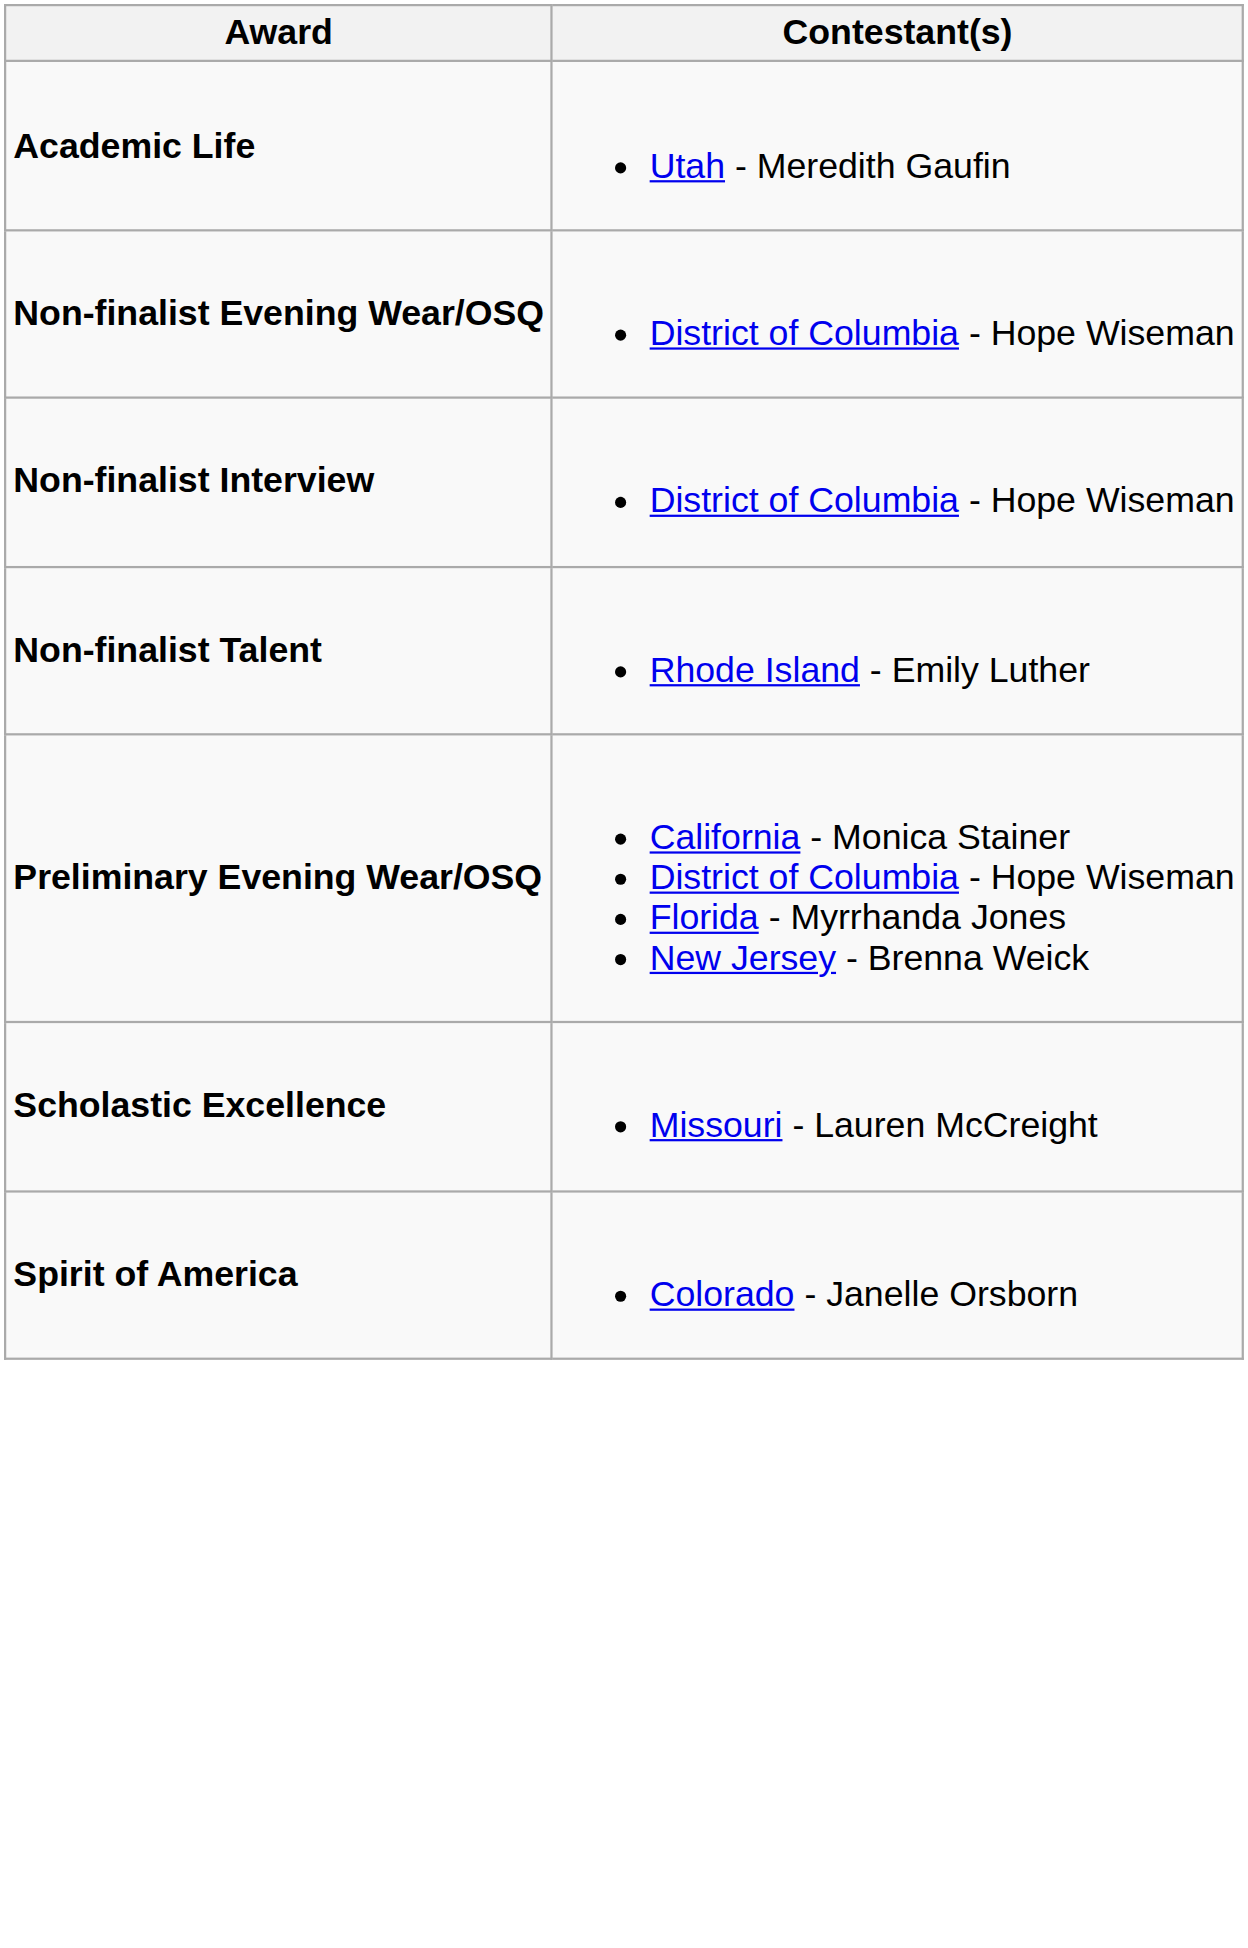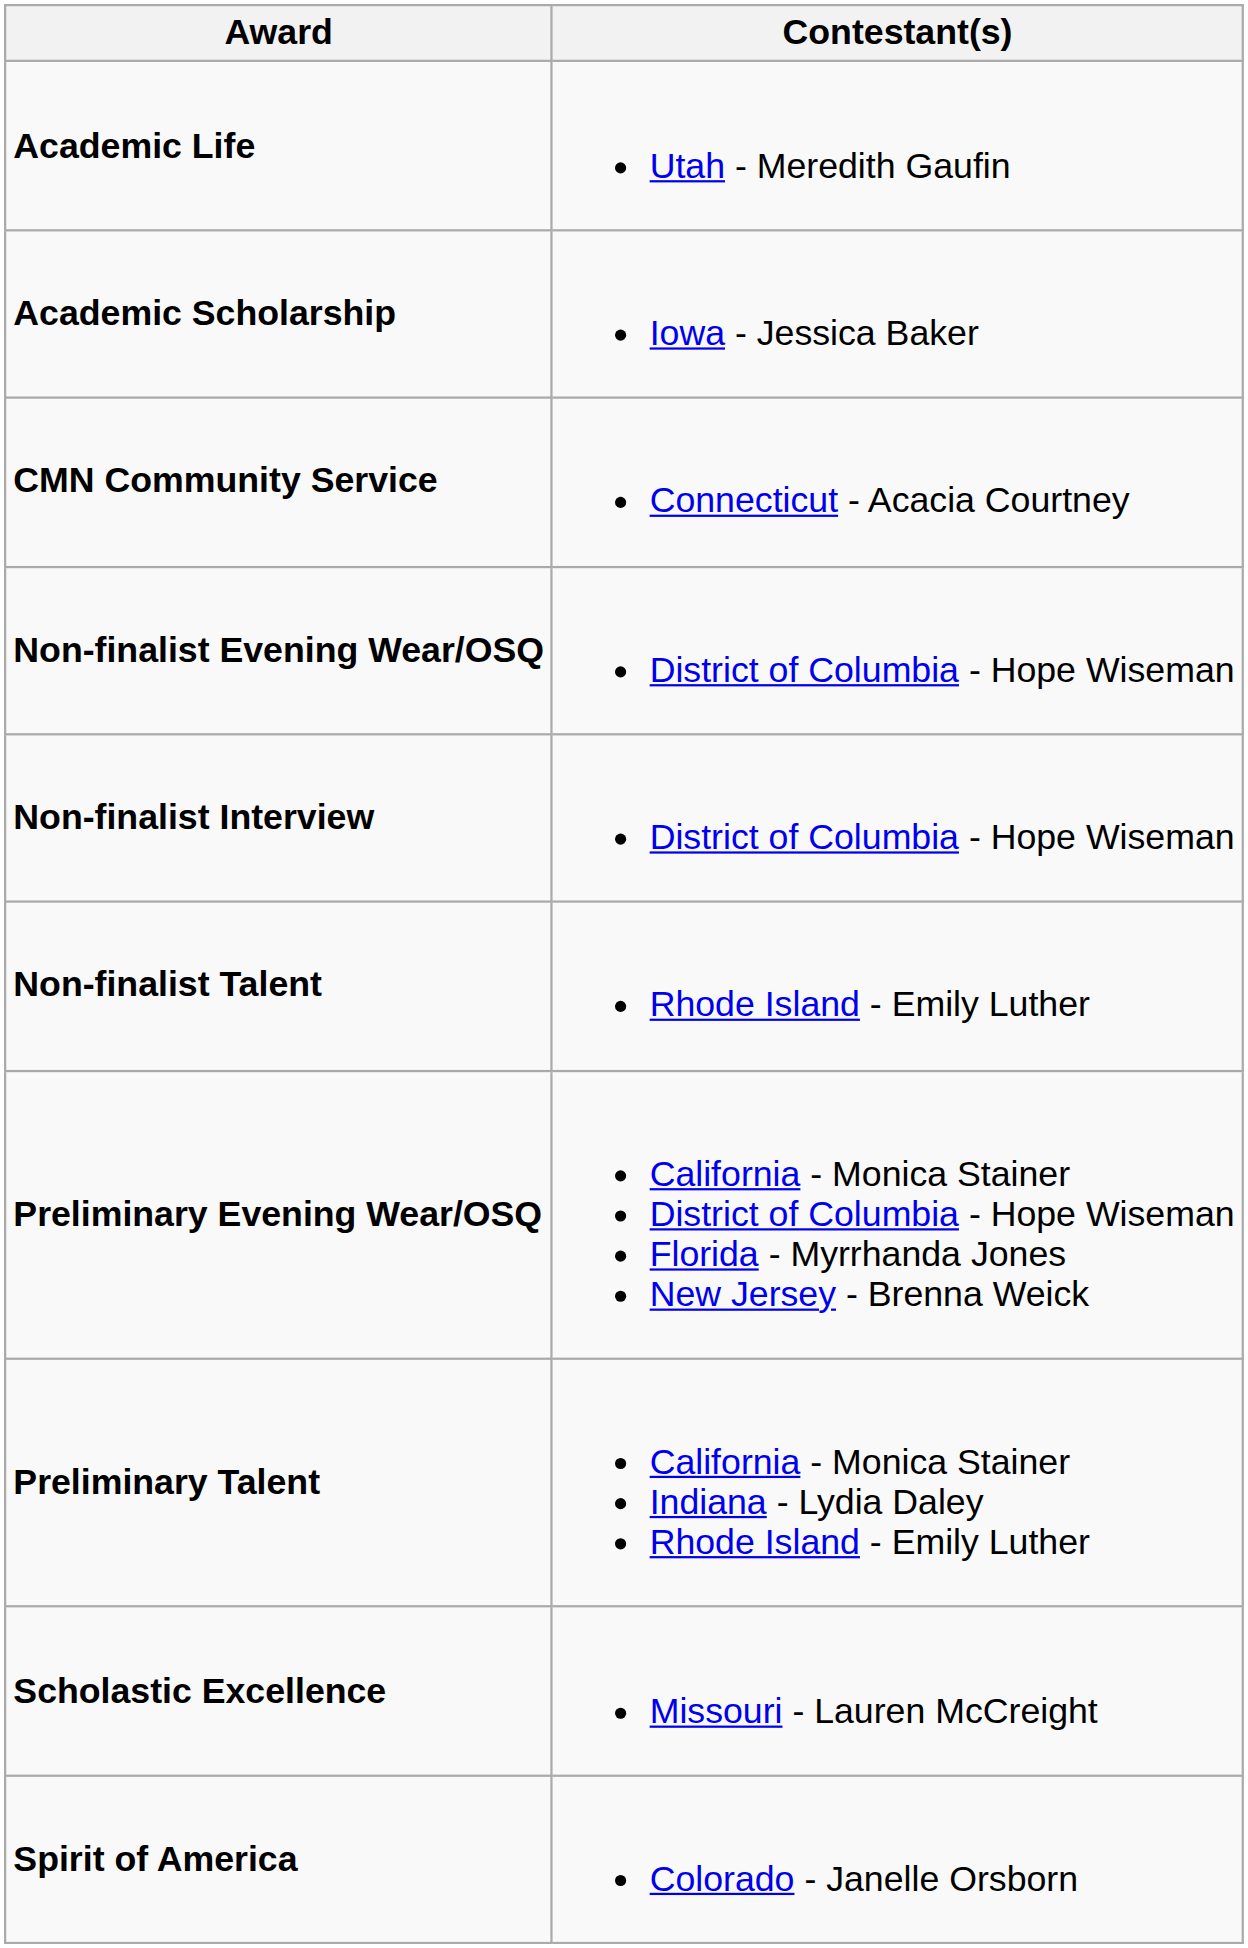+ row: Academic Scholarship | Iowa - Jessica Baker
+ row: CMN Community Service | Connecticut - Acacia Courtney
+ row: Preliminary Talent | California - Monica Stainer Indiana - Lydia Daley Rhode Island - Emily Luther
